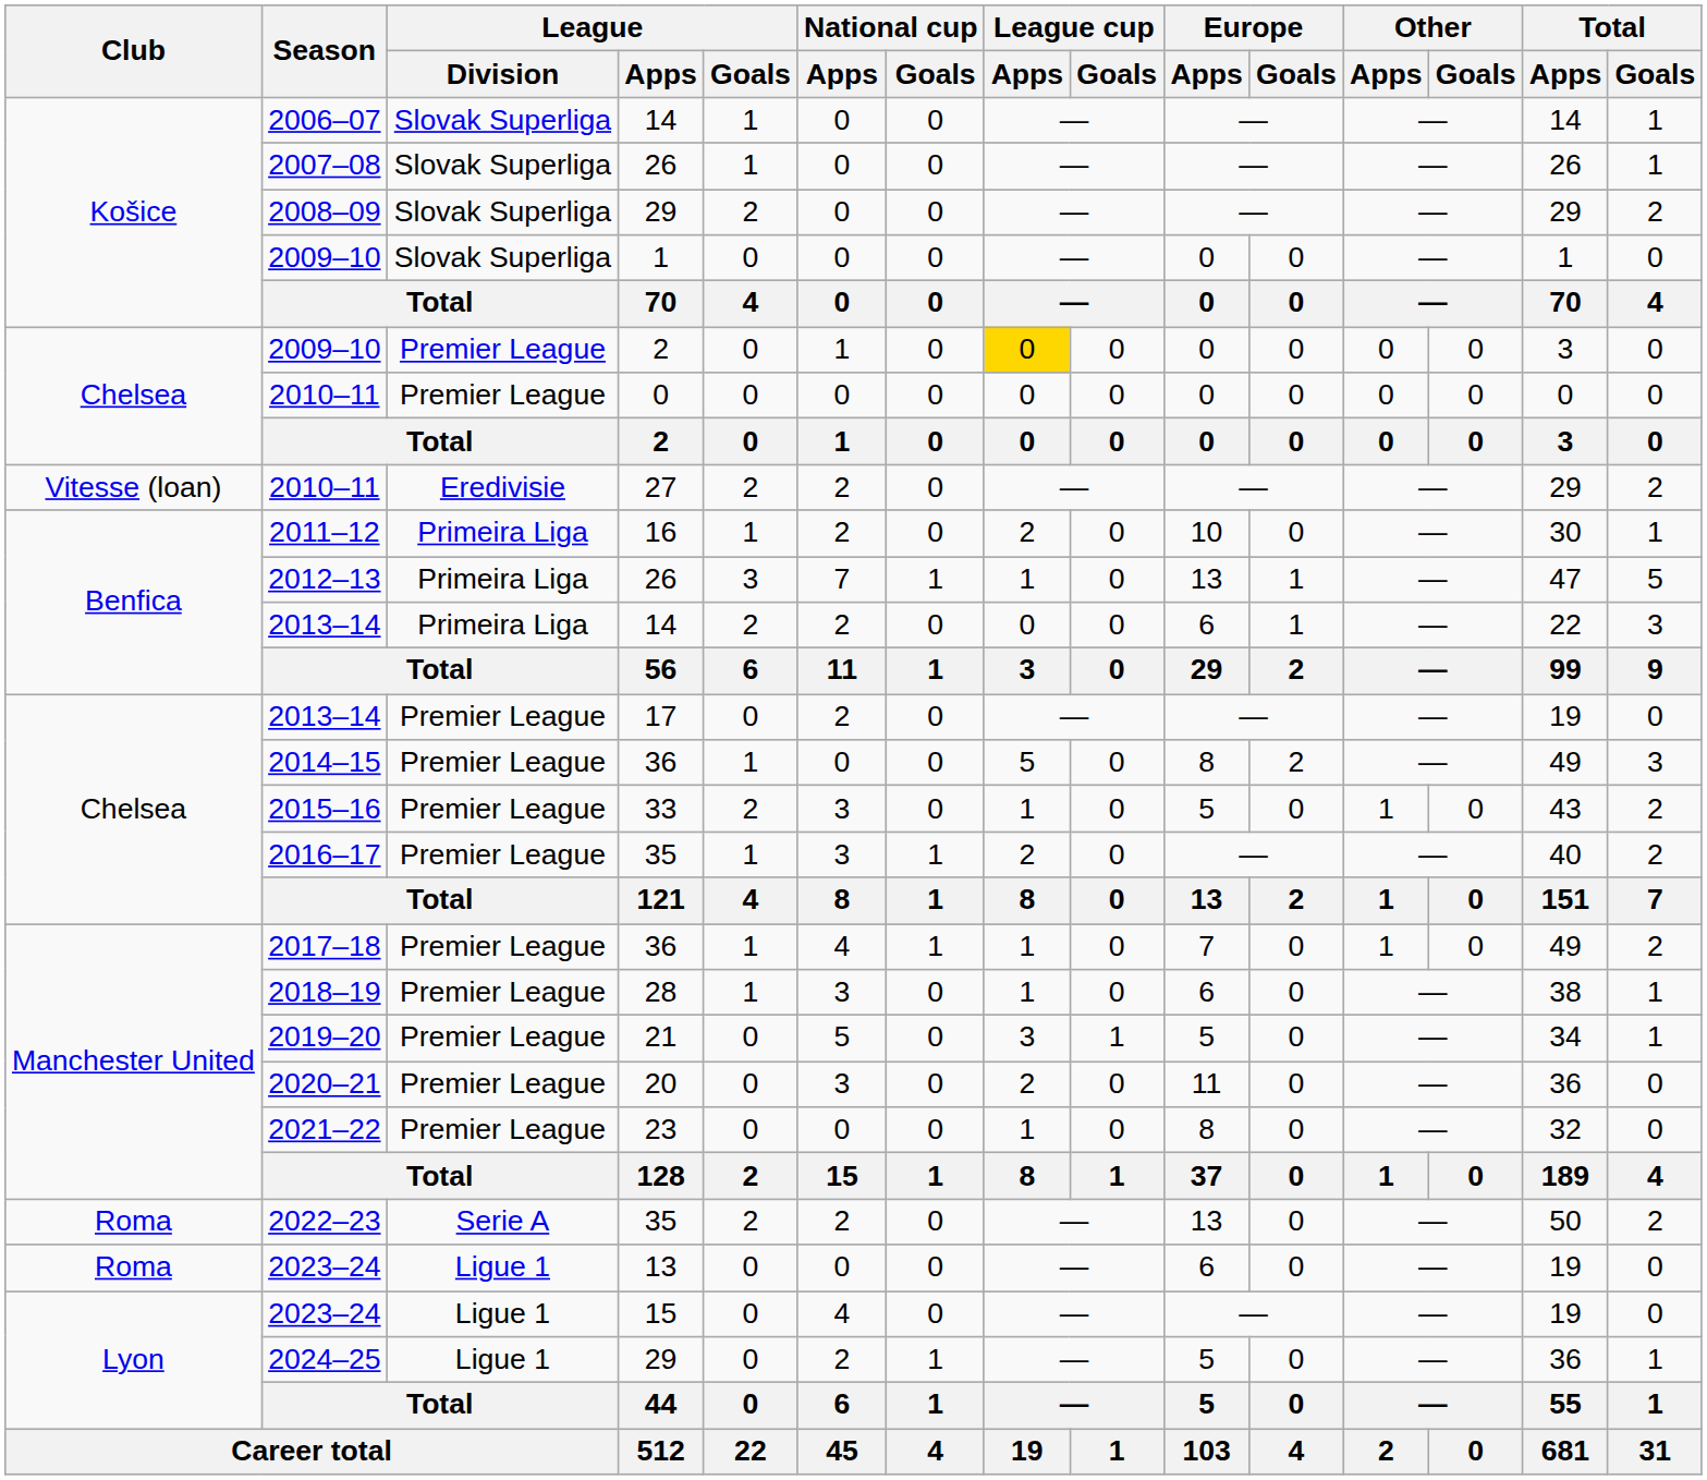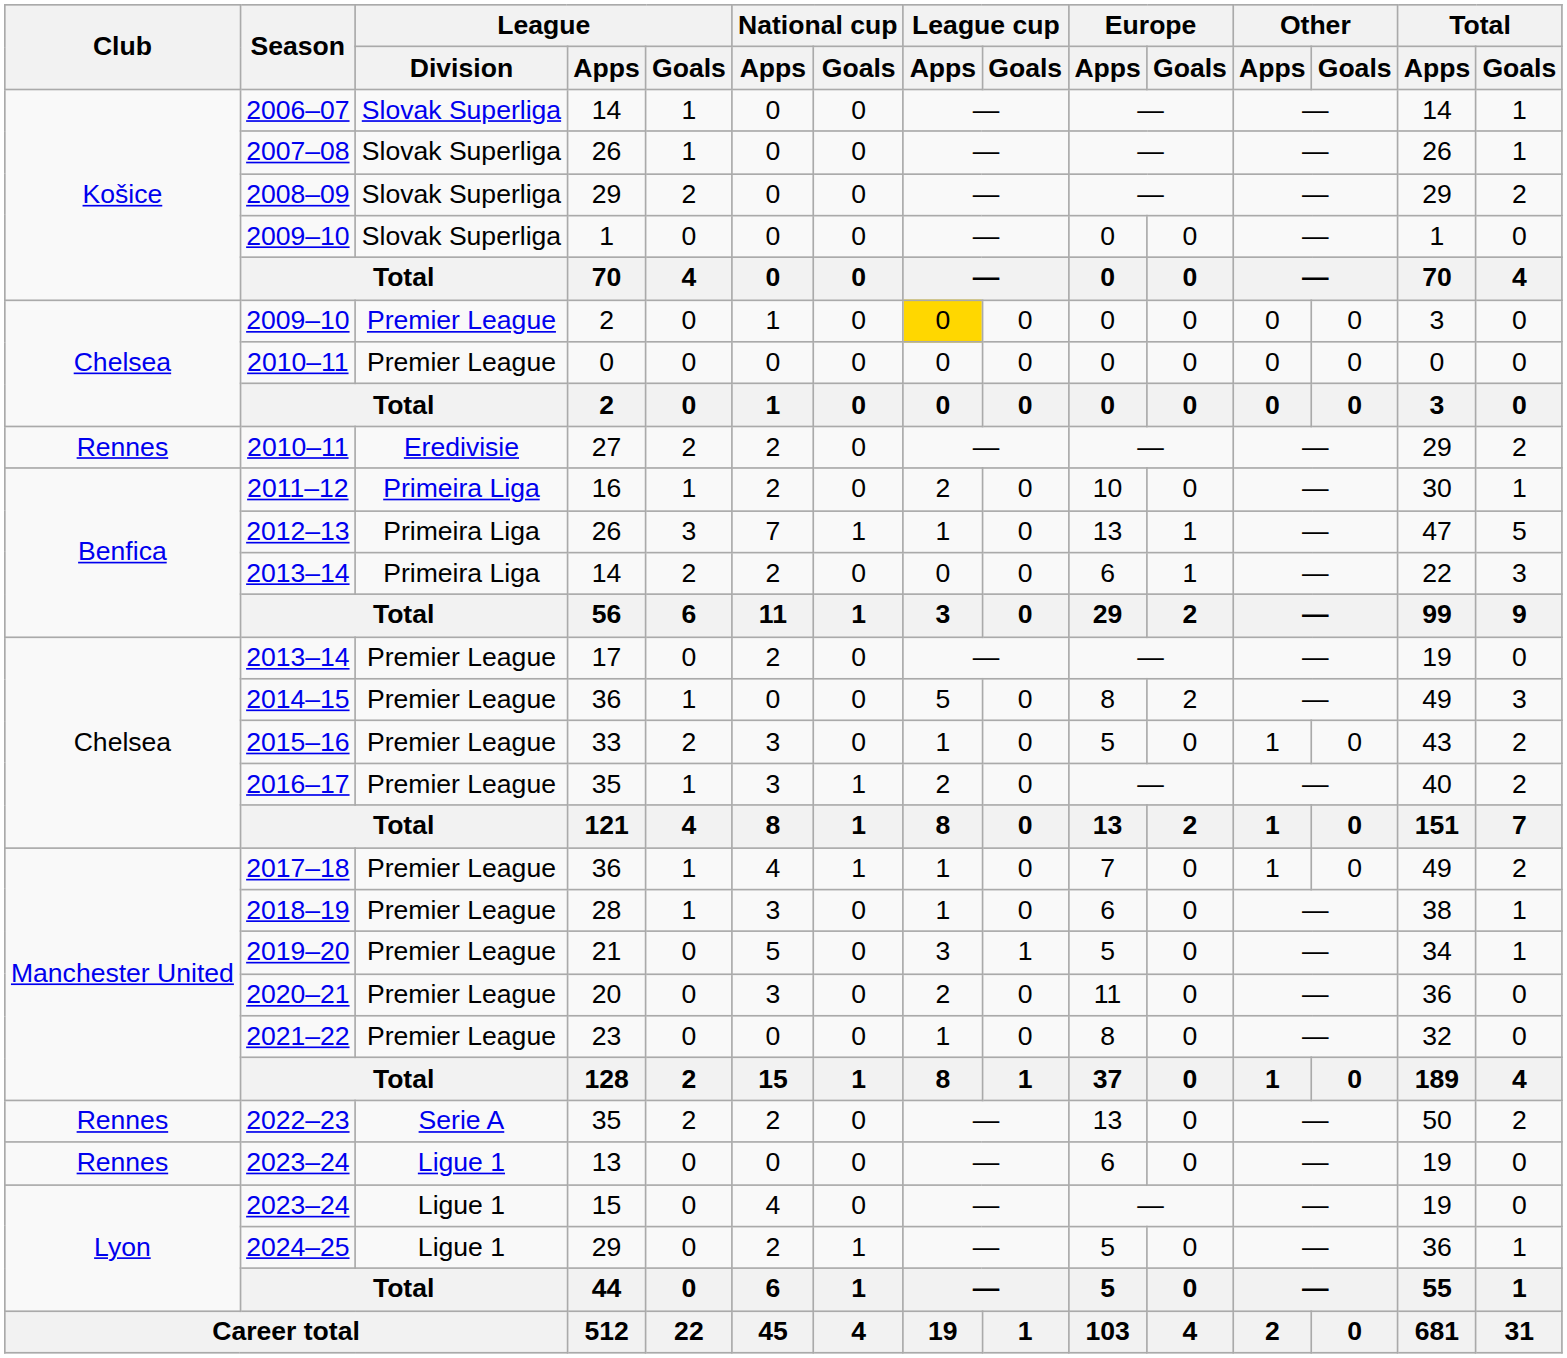2010–11 / 27 | Club: Vitesse (loan) -> Rennes
2022–23 | Club: Roma -> Rennes
2023–24 / 13 | Club: Roma -> Rennes
